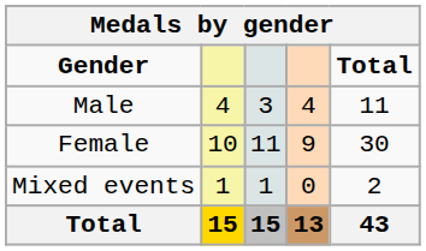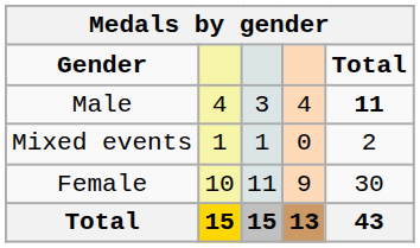Male | Total: normal -> bold
rows swapped: Female <-> Mixed events
